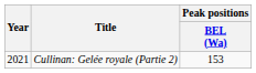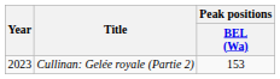Cullinan: Gelée royale (Partie 2) | Year: 2021 -> 2023
